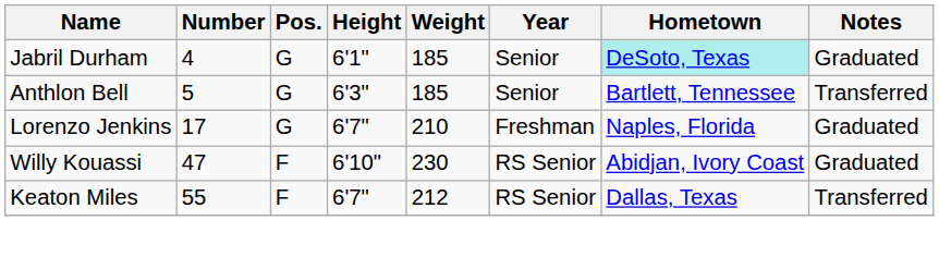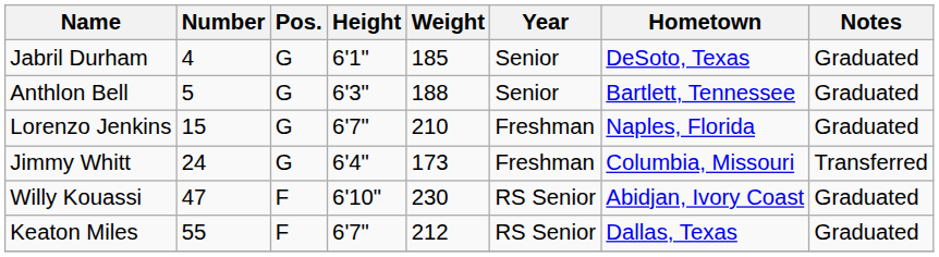Jabril Durham | Hometown: paleturquoise background -> no background
Anthlon Bell | Weight: 185 -> 188
Anthlon Bell | Notes: Transferred -> Graduated
Lorenzo Jenkins | Number: 17 -> 15
+ row: Jimmy Whitt | 24 | G | 6'4" | 173 | Freshman | Columbia, Missouri | Transferred
Keaton Miles | Notes: Transferred -> Graduated
